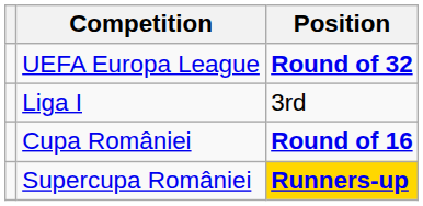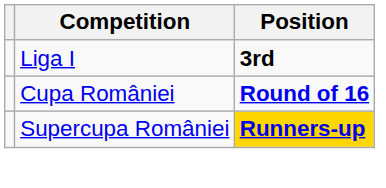- row: UEFA Europa League | Round of 32
Liga I | Position: normal -> bold
